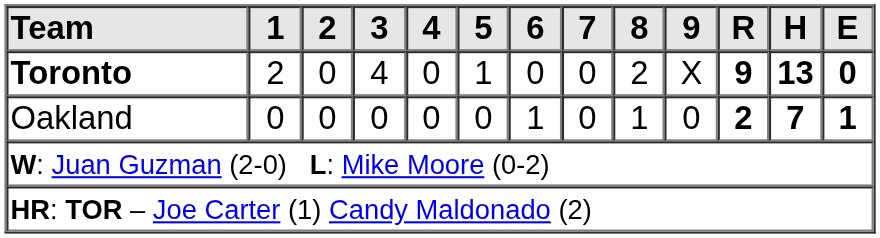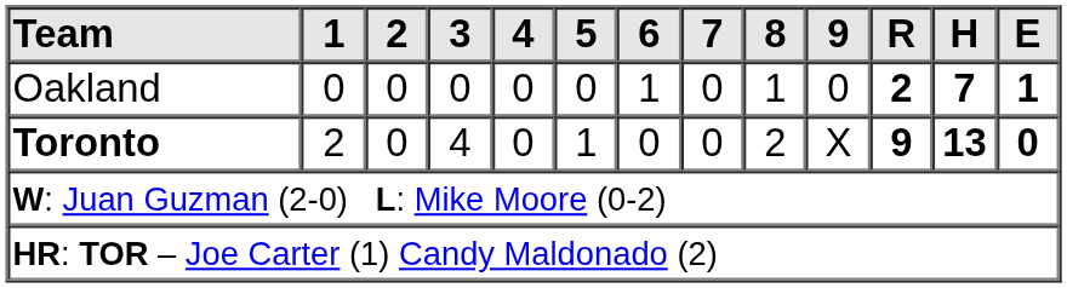rows swapped: Oakland <-> Toronto
